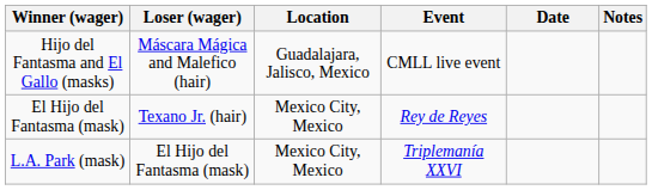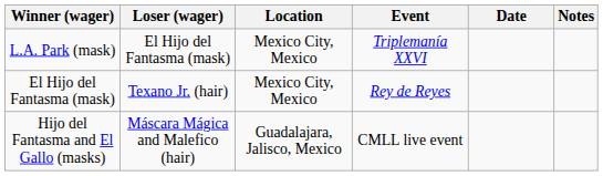rows swapped: Hijo del Fantasma and El Gallo (masks) <-> L.A. Park (mask)
